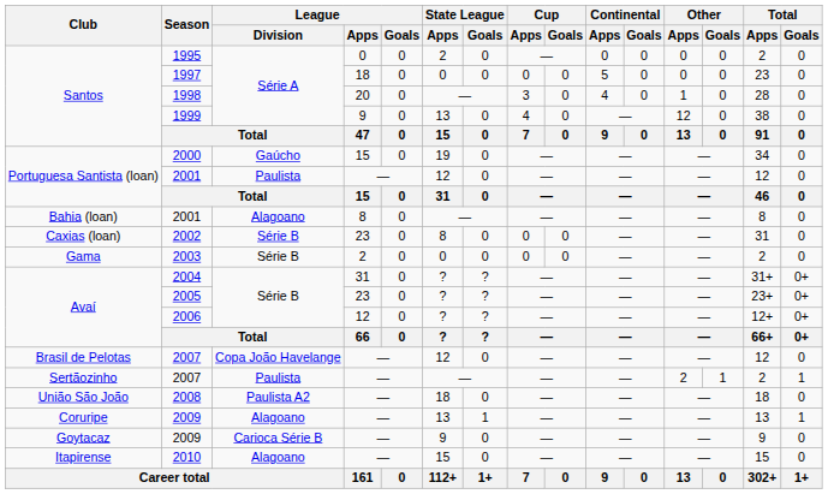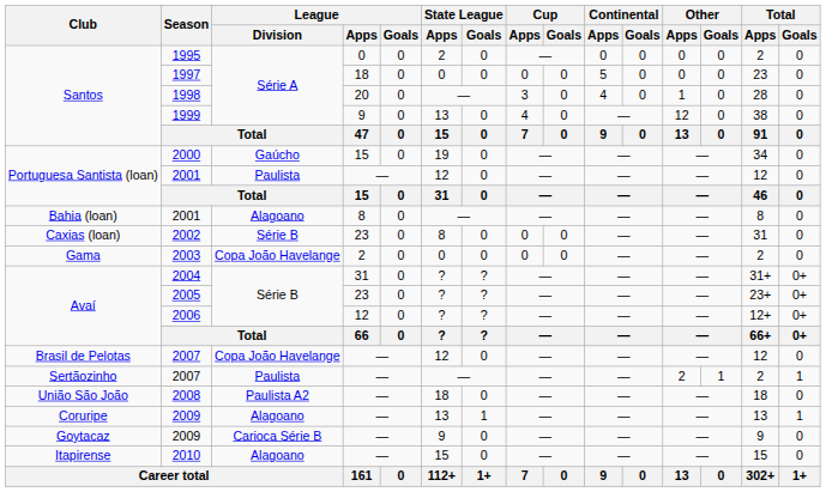2003 | League / Division: Série B -> Copa João Havelange
